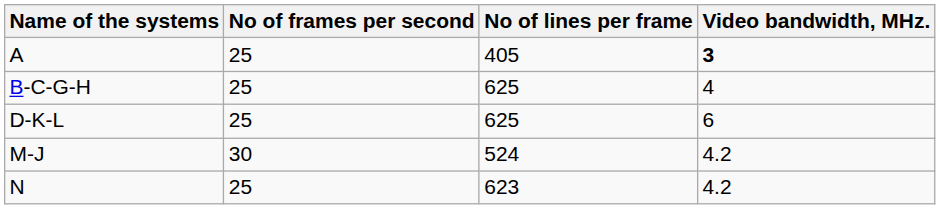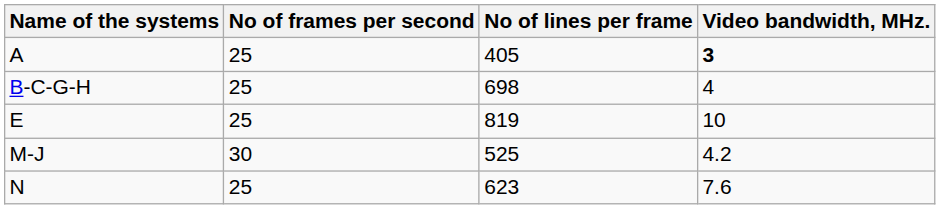B-C-G-H | No of lines per frame: 625 -> 698
- row: D-K-L | 25 | 625 | 6
+ row: E | 25 | 819 | 10
M-J | No of lines per frame: 524 -> 525
N | Video bandwidth, MHz.: 4.2 -> 7.6
